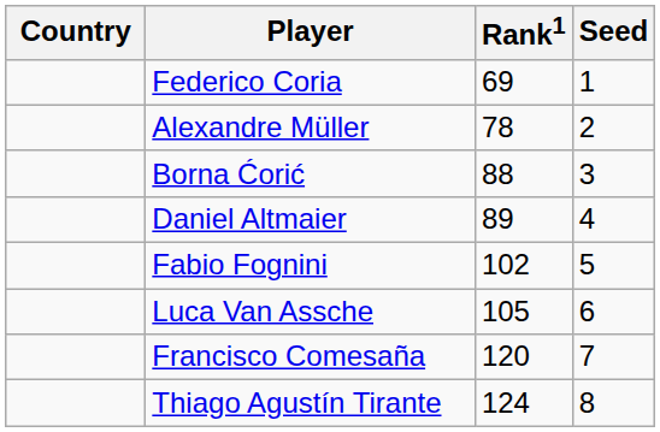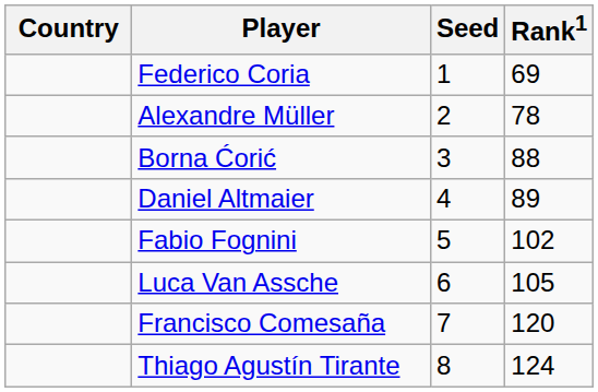columns swapped: Rank1 <-> Seed
